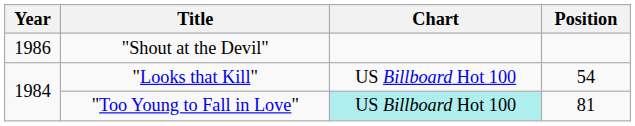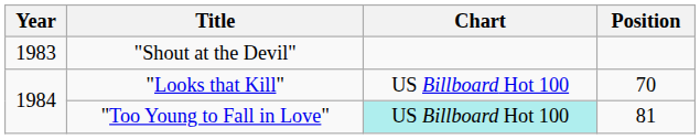"Shout at the Devil" | Year: 1986 -> 1983
"Looks that Kill" | Position: 54 -> 70
